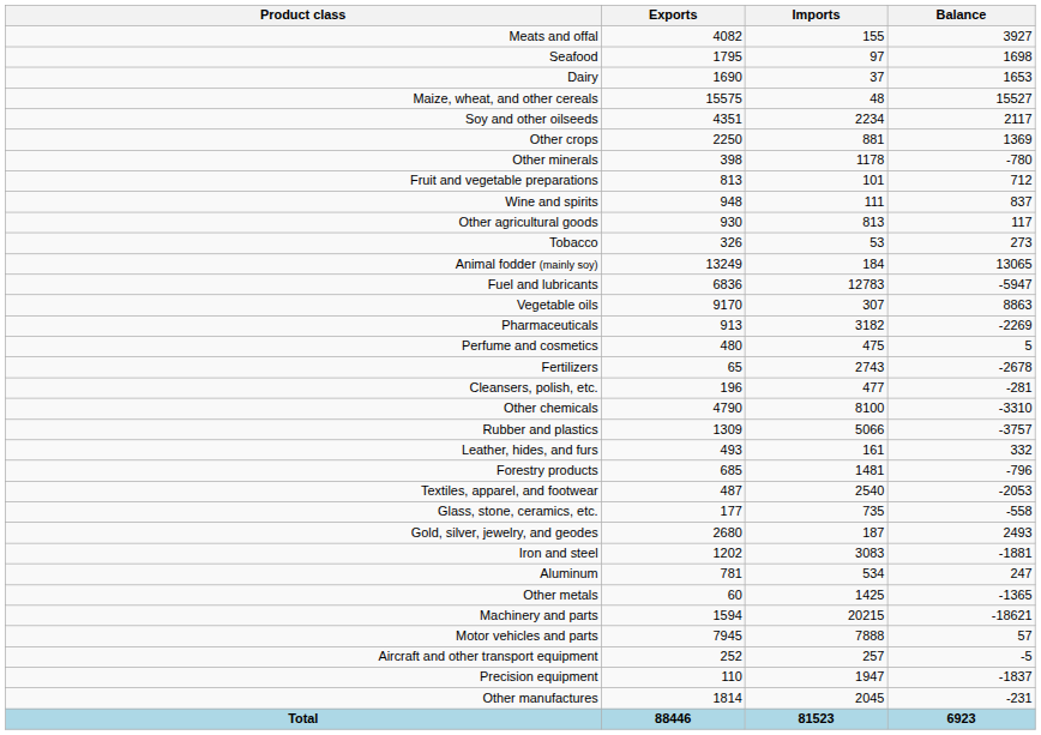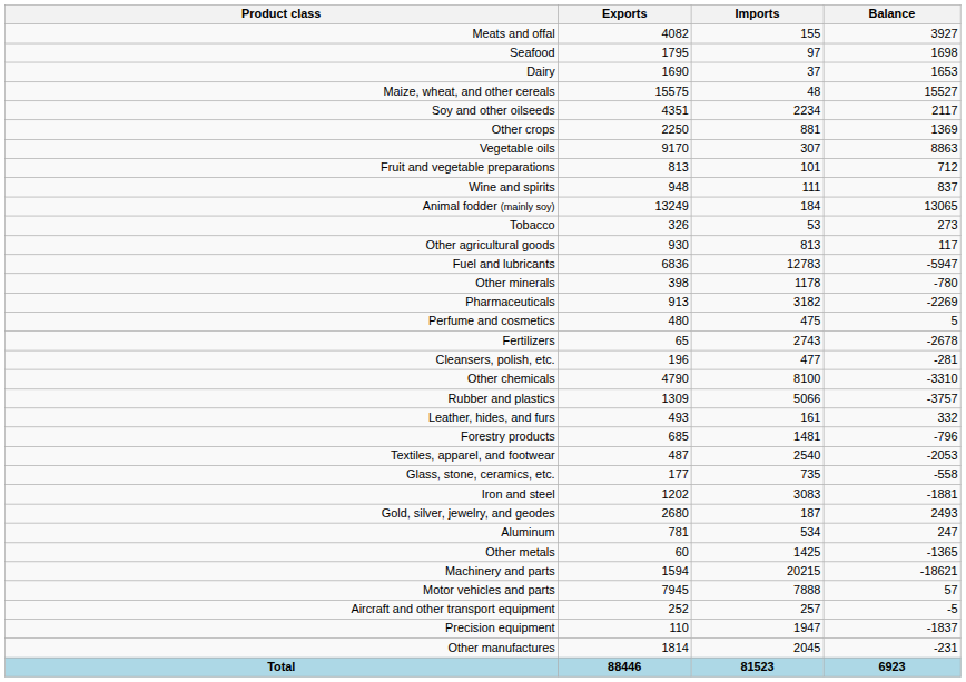rows swapped: Vegetable oils <-> Other minerals
rows swapped: Animal fodder (mainly soy) <-> Other agricultural goods
rows swapped: Gold, silver, jewelry, and geodes <-> Iron and steel
